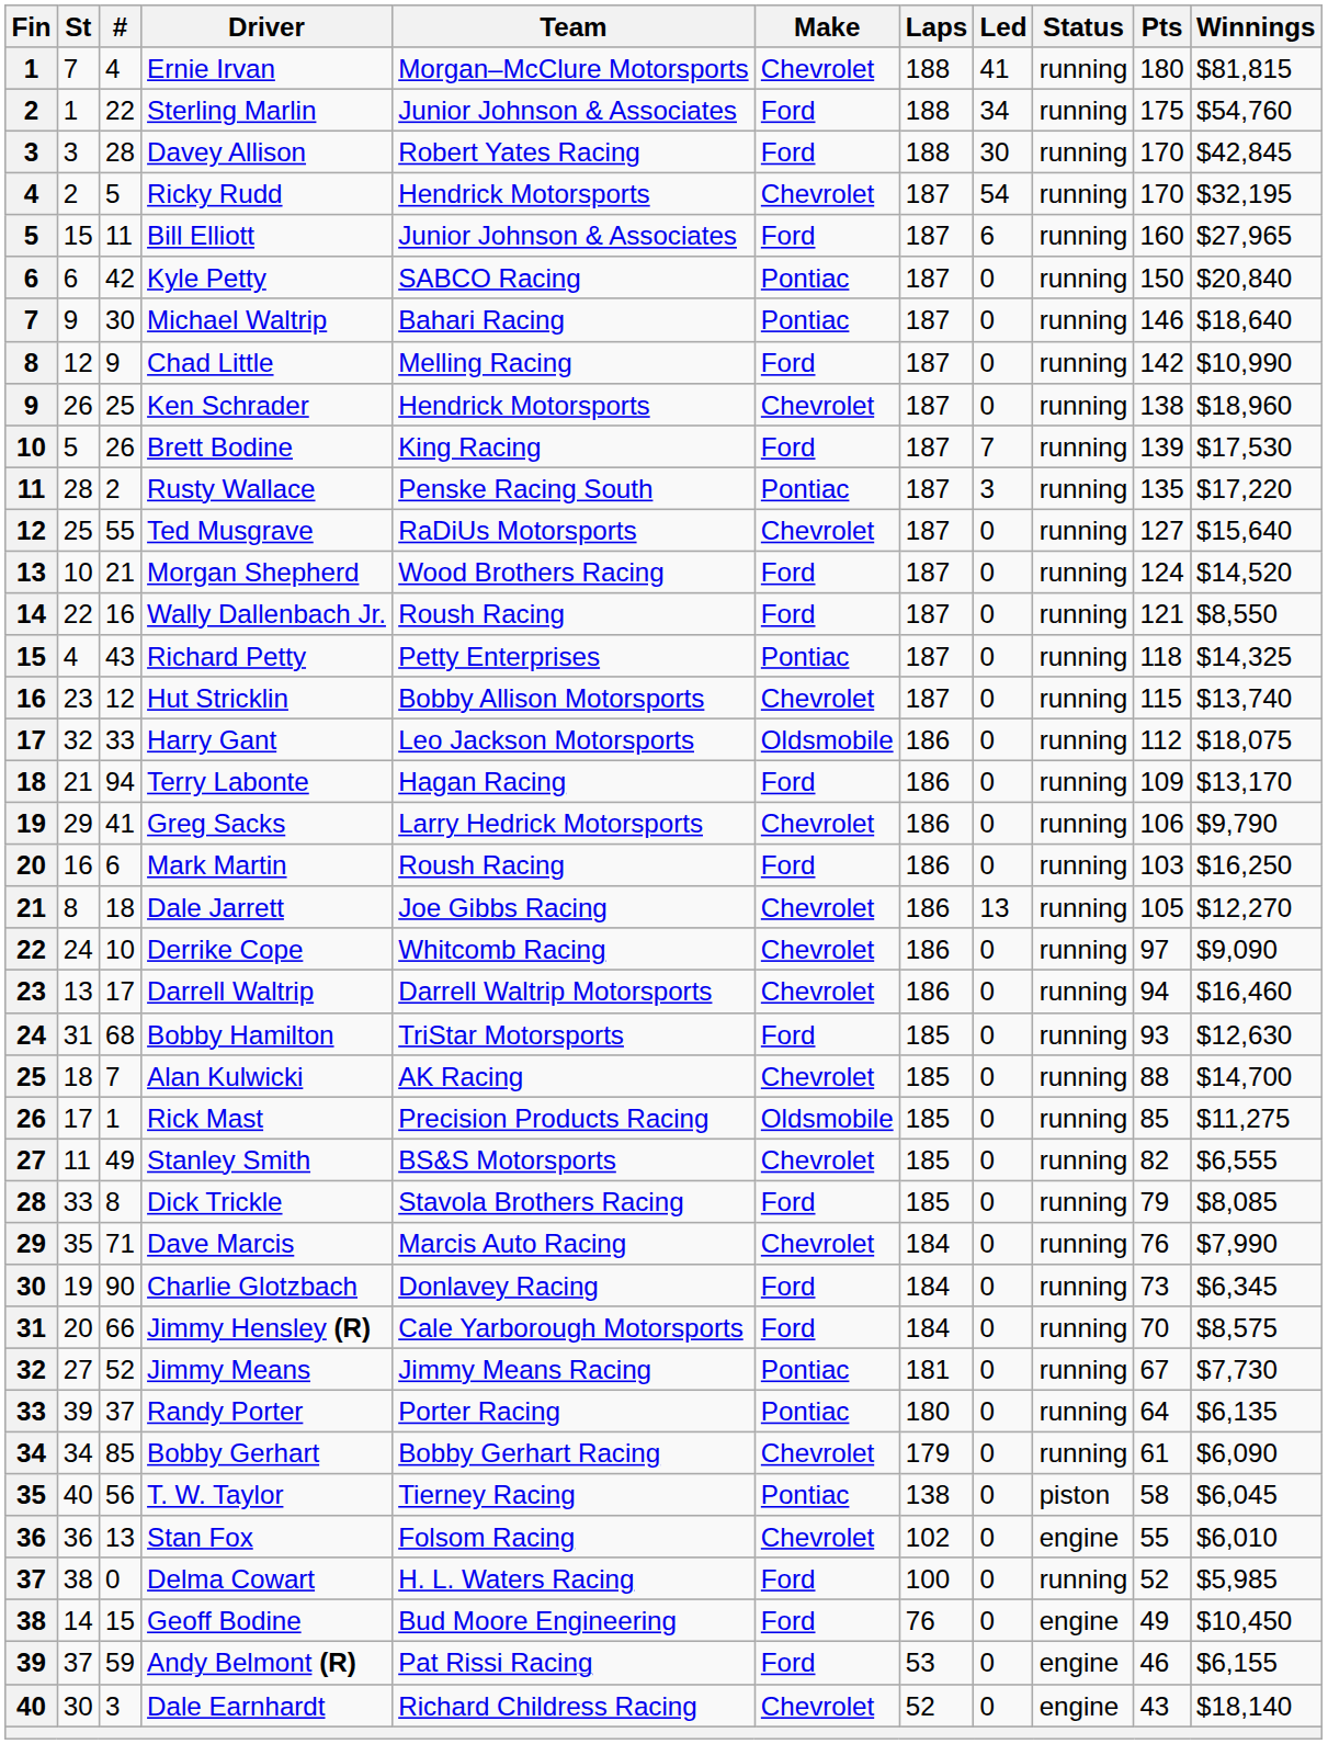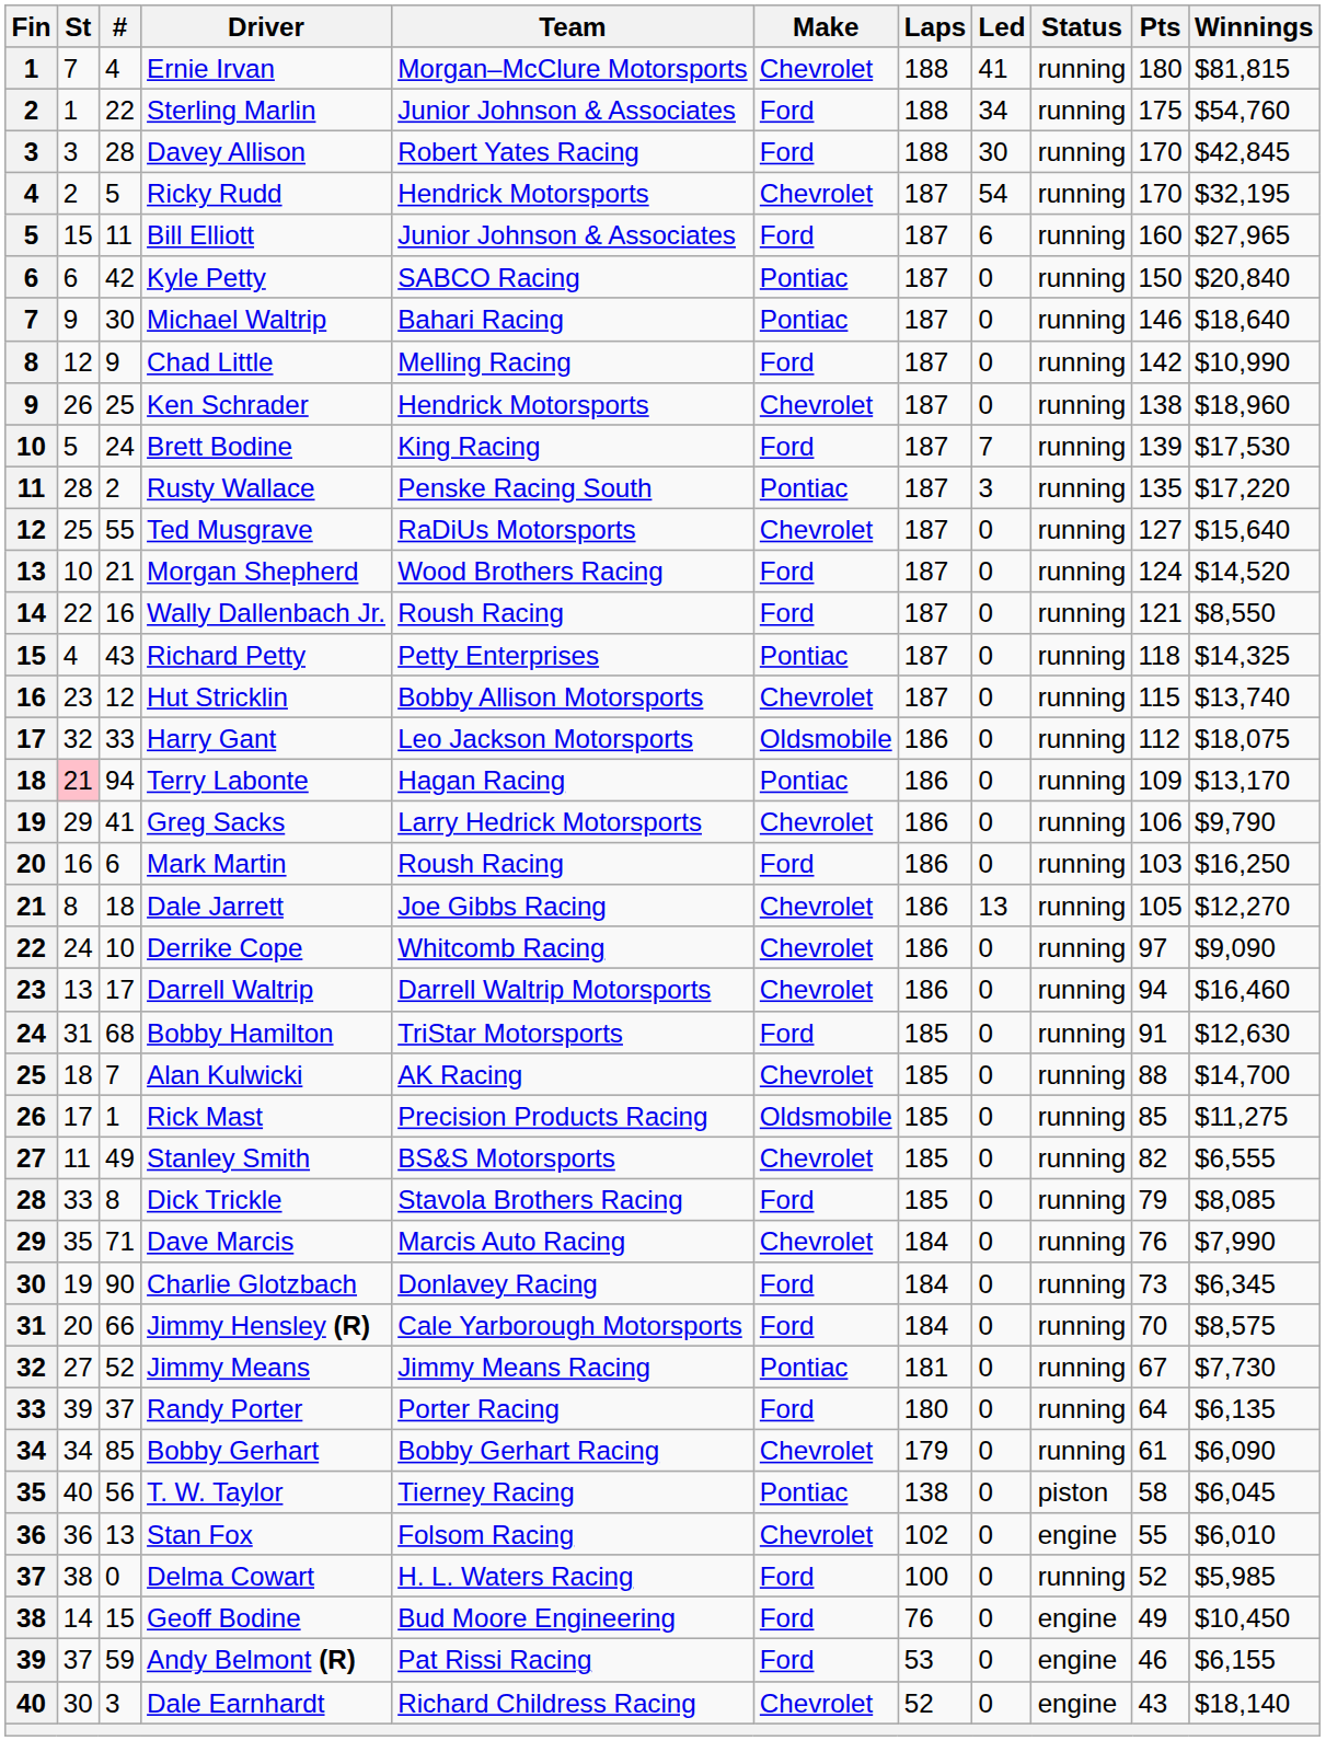Brett Bodine | #: 26 -> 24
Terry Labonte | St: no background -> pink background
Terry Labonte | Make: Ford -> Pontiac
Bobby Hamilton | Pts: 93 -> 91
Randy Porter | Make: Pontiac -> Ford
